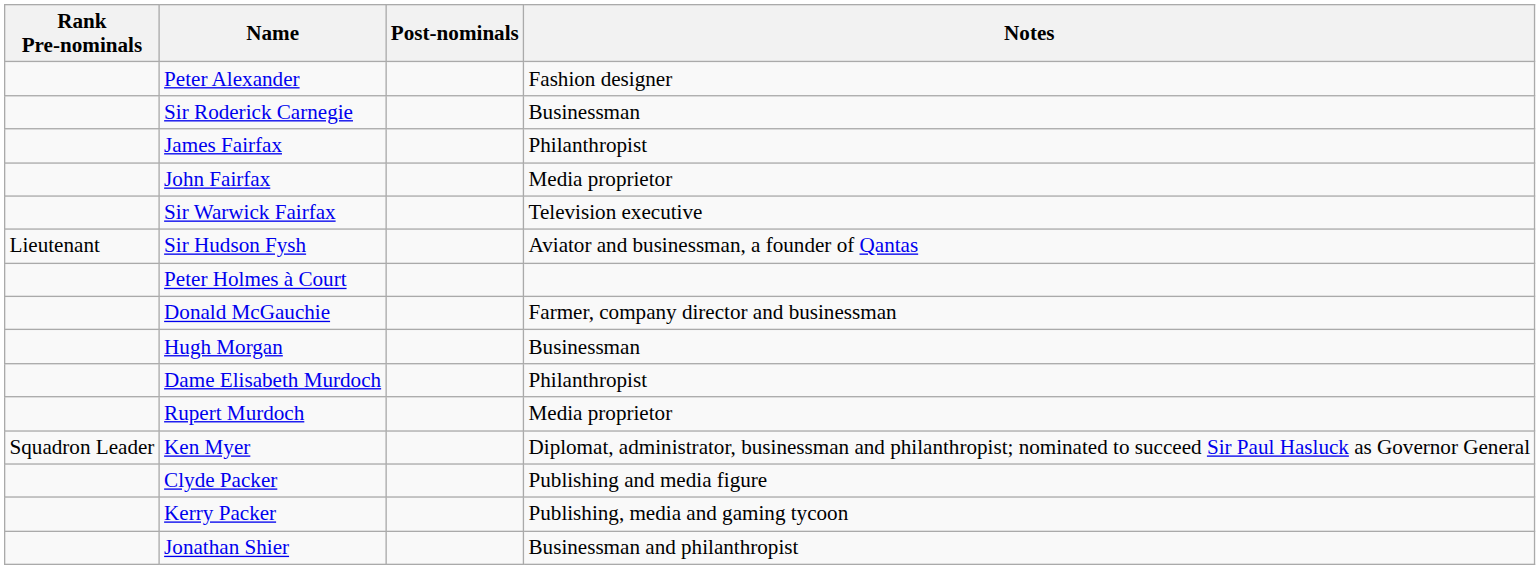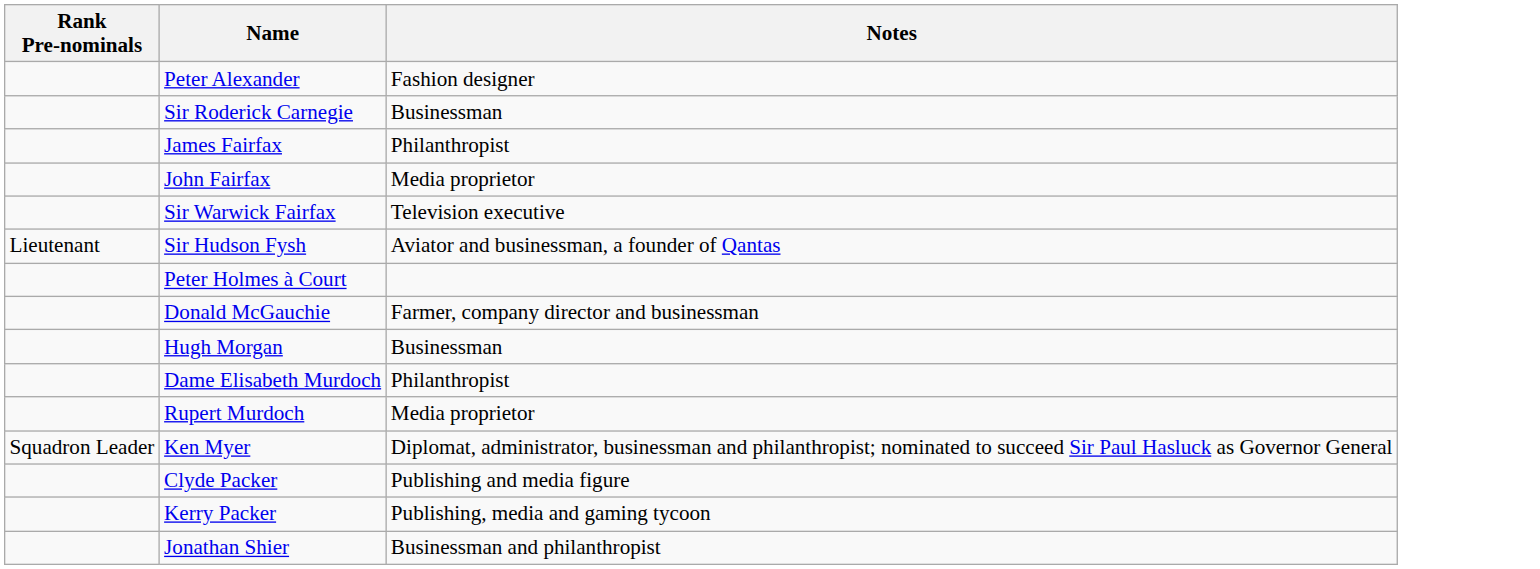- column: Post-nominals
